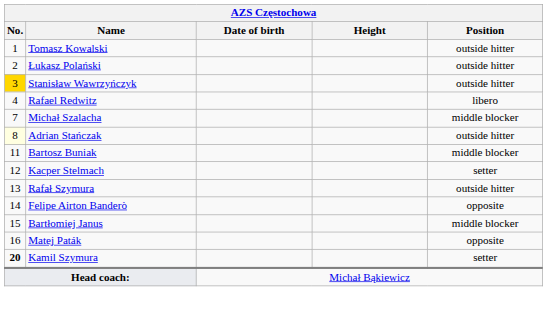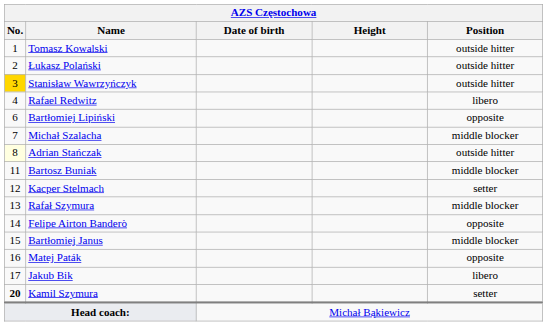+ row: 6 | Bartłomiej Lipiński | opposite
Rafał Szymura | Position: outside hitter -> middle blocker
+ row: 17 | Jakub Bik | libero
